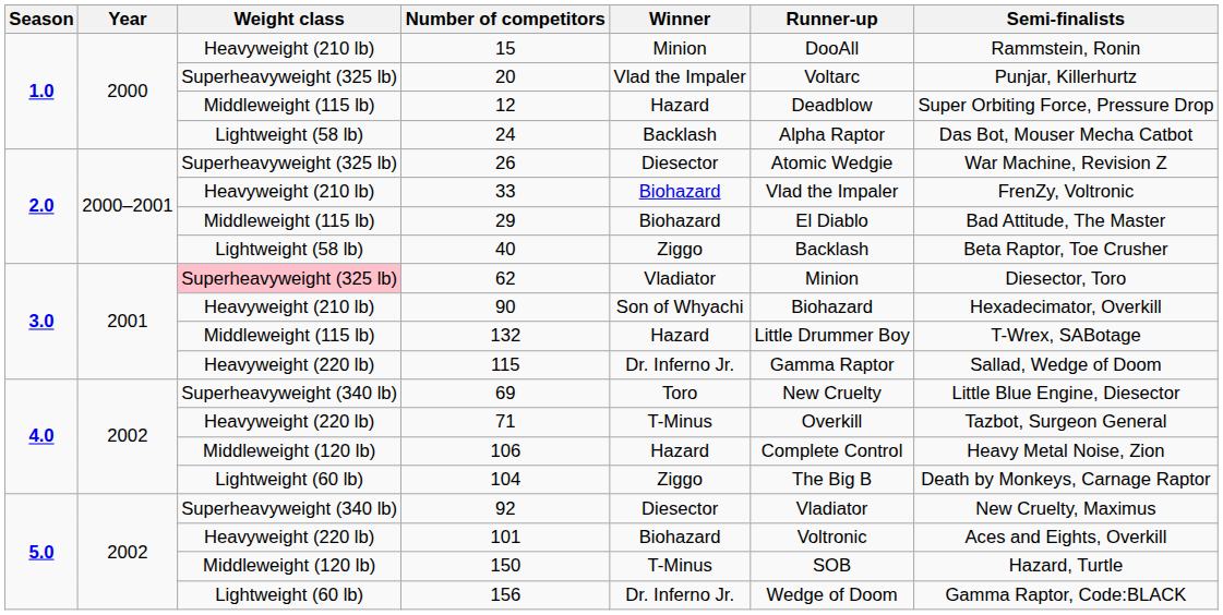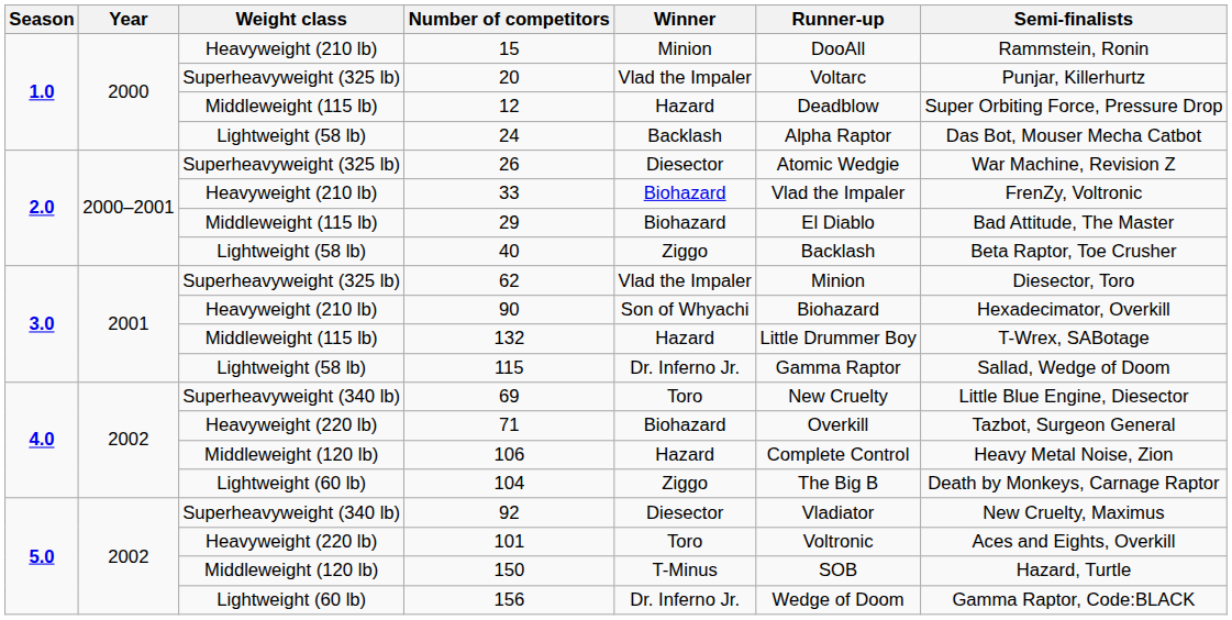62 | Weight class: pink background -> no background
62 | Winner: Vladiator -> Vlad the Impaler
115 | Weight class: Heavyweight (220 lb) -> Lightweight (58 lb)
71 | Winner: T-Minus -> Biohazard
101 | Winner: Biohazard -> Toro
